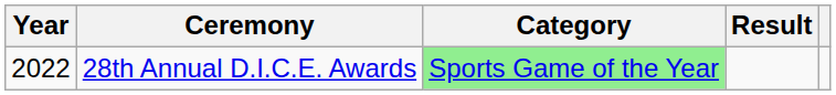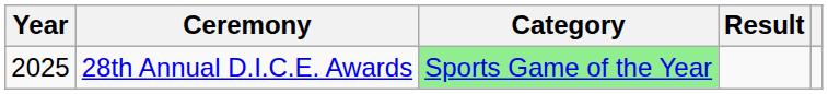28th Annual D.I.C.E. Awards | Year: 2022 -> 2025
